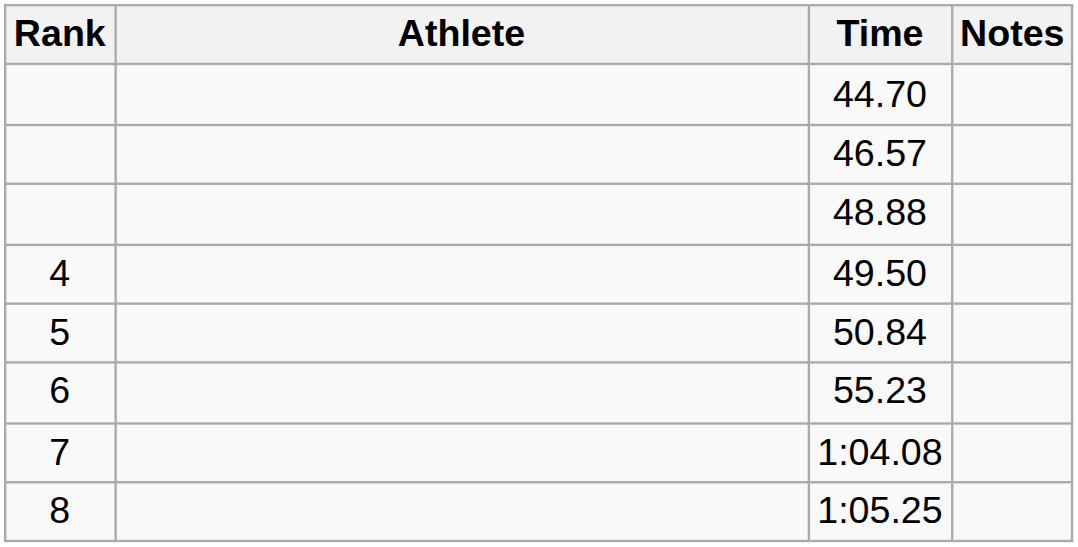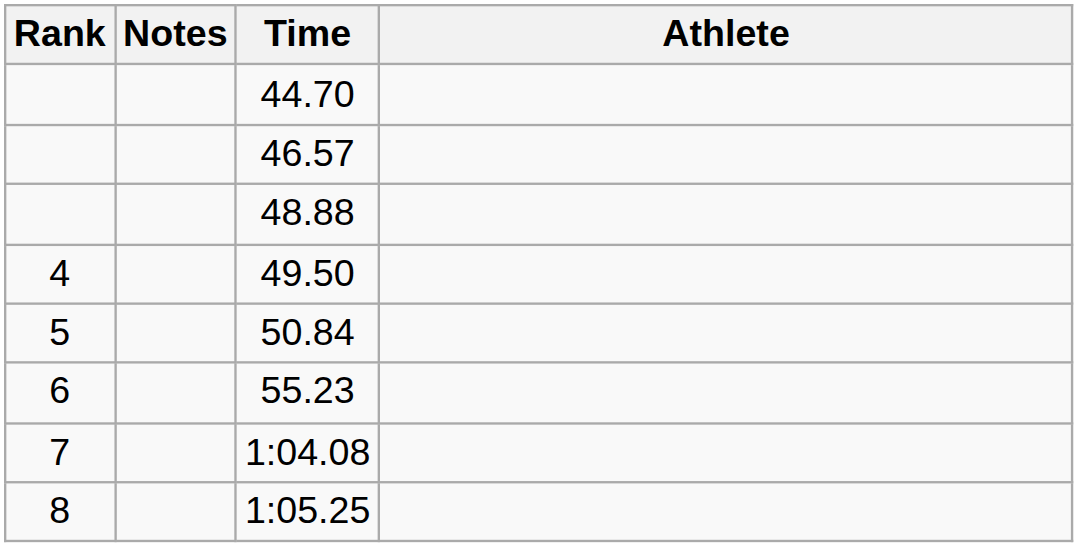columns swapped: Athlete <-> Notes
